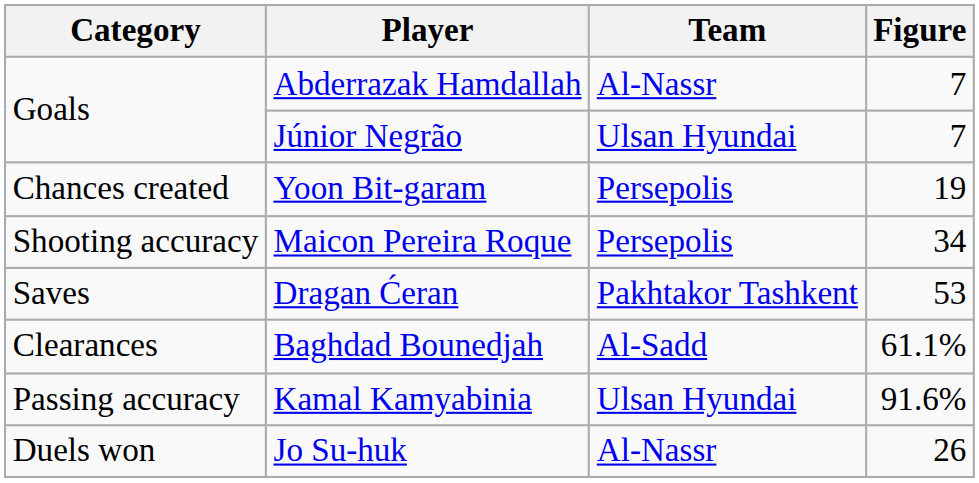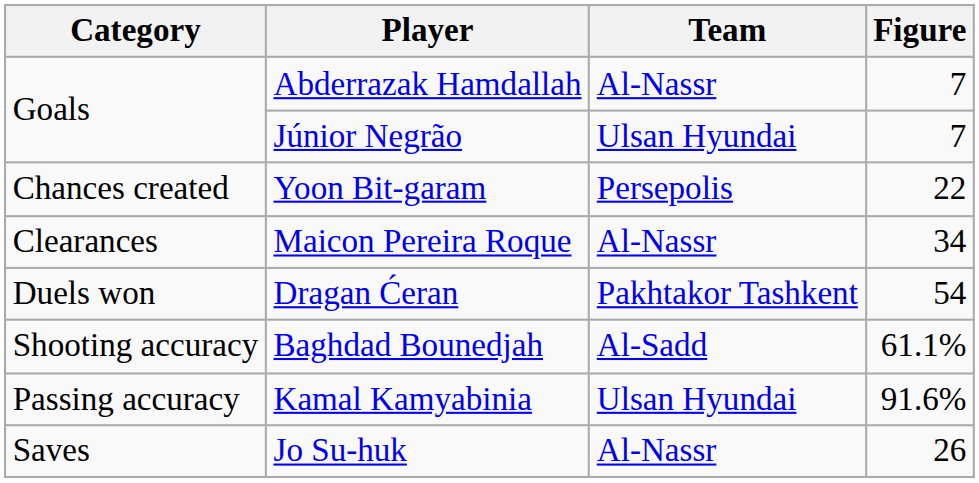Yoon Bit-garam | Figure: 19 -> 22
Maicon Pereira Roque | Category: Shooting accuracy -> Clearances
Maicon Pereira Roque | Team: Persepolis -> Al-Nassr
Dragan Ćeran | Category: Saves -> Duels won
Dragan Ćeran | Figure: 53 -> 54
Baghdad Bounedjah | Category: Clearances -> Shooting accuracy
Jo Su-huk | Category: Duels won -> Saves
